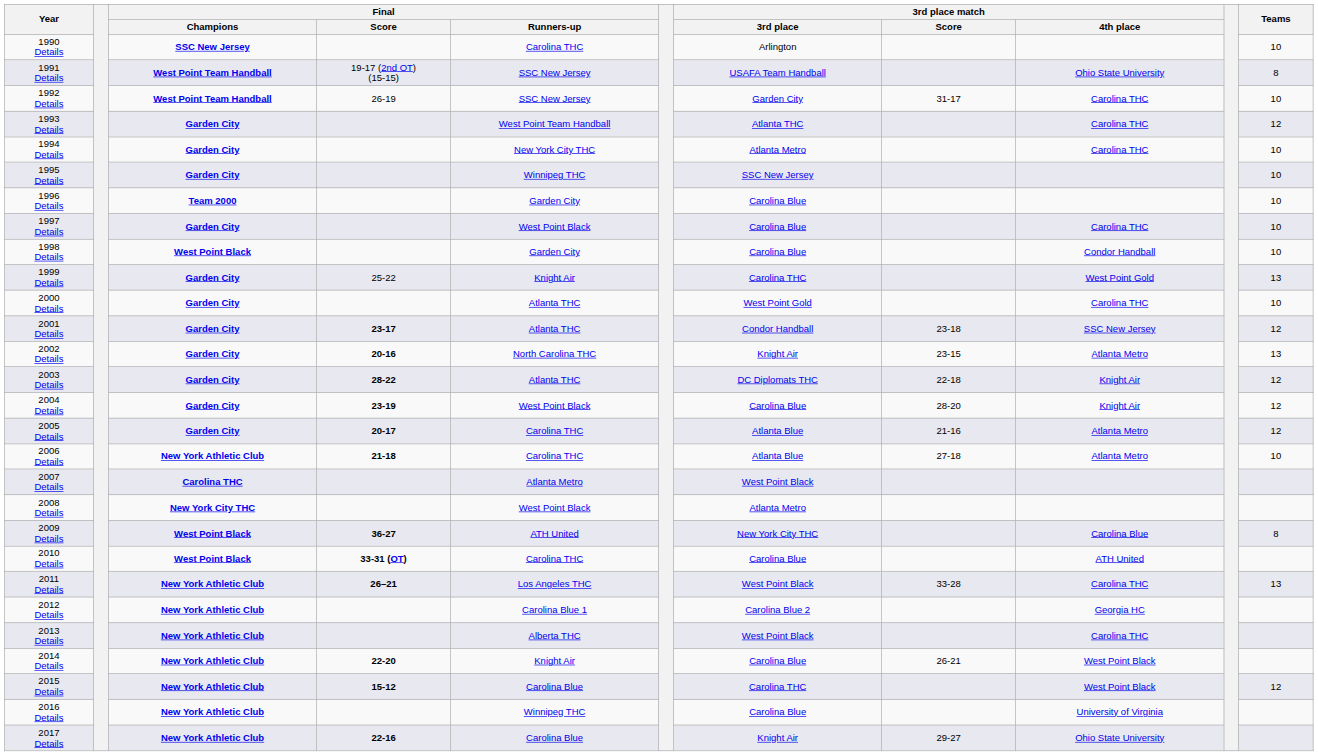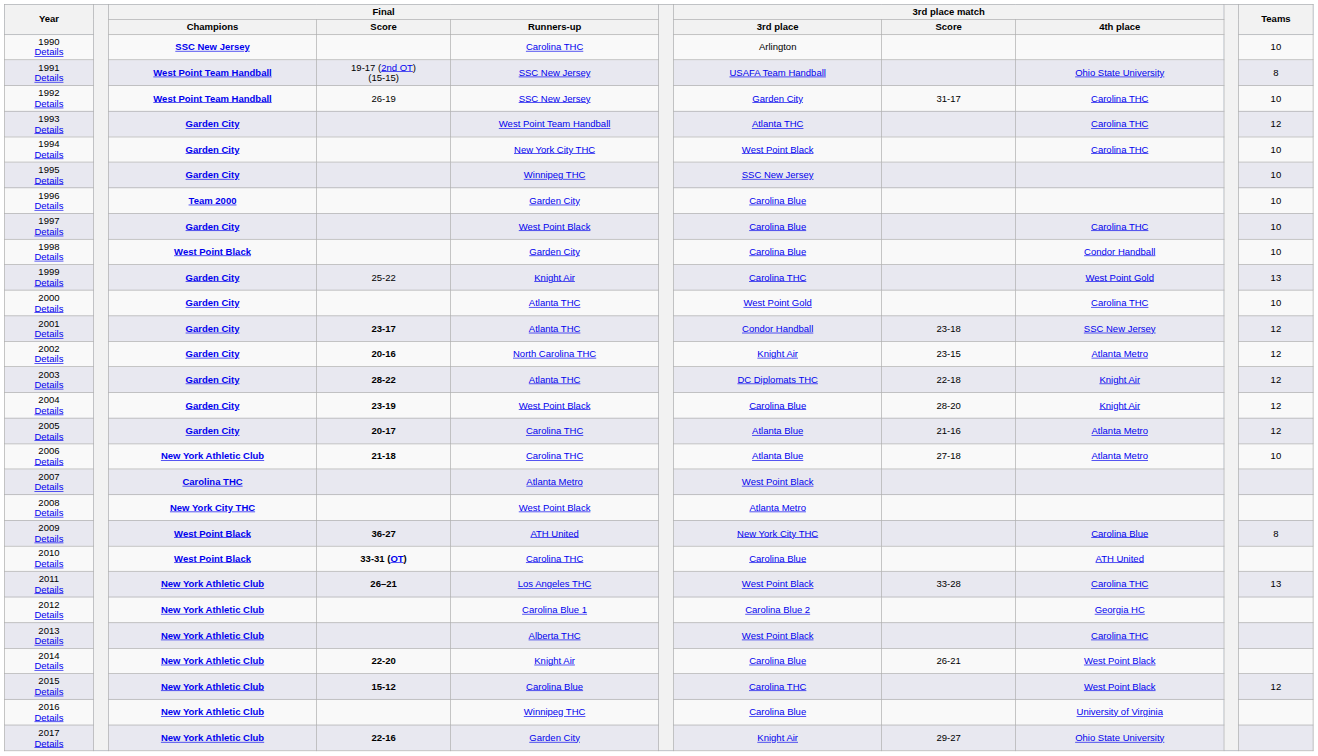1994 Details | 3rd place match / 3rd place: Atlanta Metro -> West Point Black
2002 Details | Teams: 13 -> 12
2017 Details | Final / Runners-up: Carolina Blue -> Garden City
